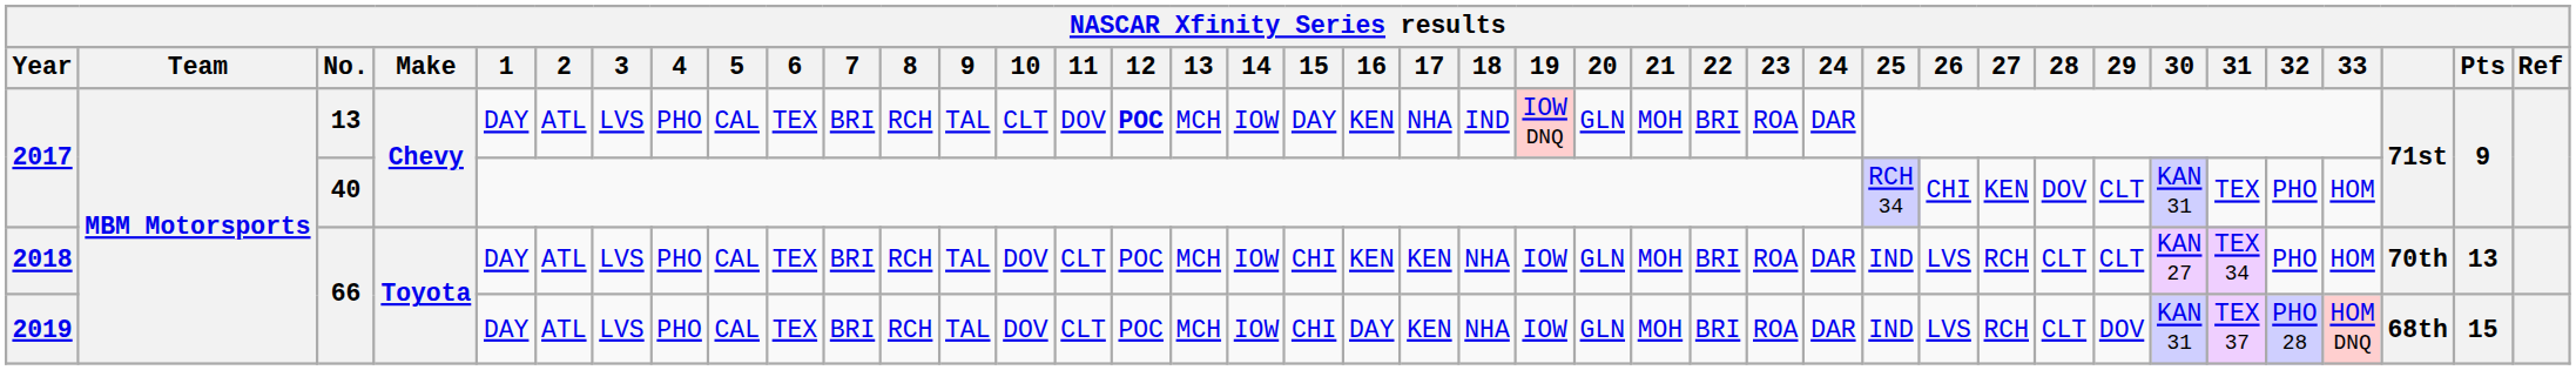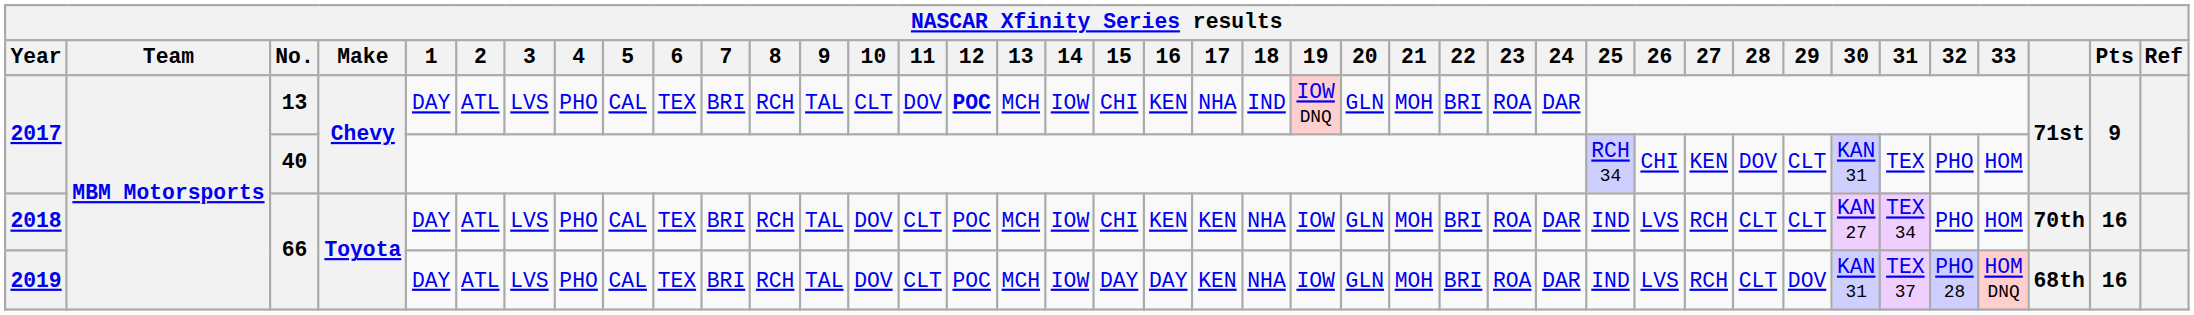2017 / 13 | 15: DAY -> CHI
2018 | Pts: 13 -> 16
2019 | 15: CHI -> DAY
2019 | Pts: 15 -> 16
